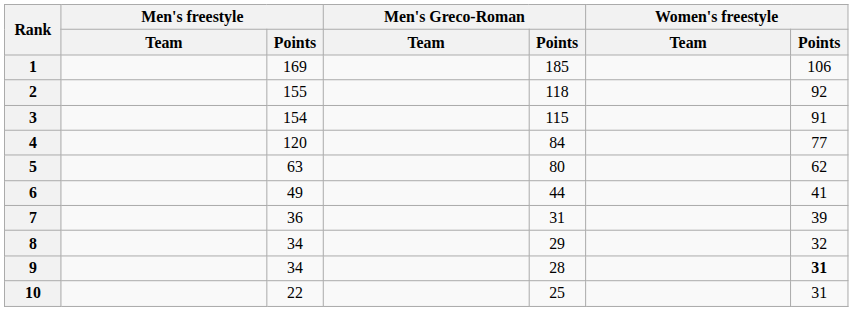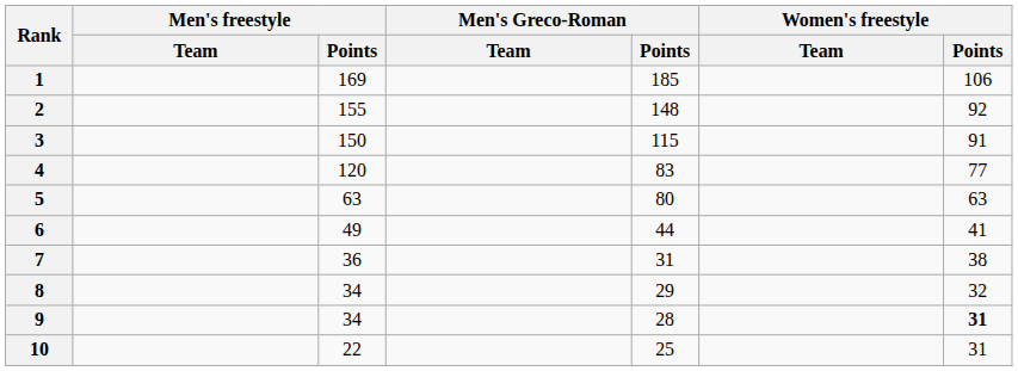2 | Men's Greco-Roman / Points: 118 -> 148
3 | Men's freestyle / Points: 154 -> 150
4 | Men's Greco-Roman / Points: 84 -> 83
5 | Women's freestyle / Points: 62 -> 63
7 | Women's freestyle / Points: 39 -> 38
